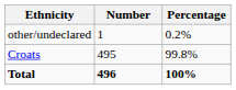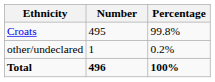rows swapped: Croats <-> other/undeclared
